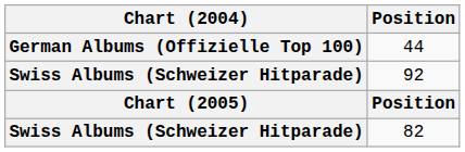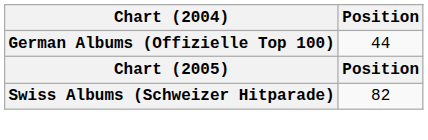- row: Swiss Albums (Schweizer Hitparade) | 92
